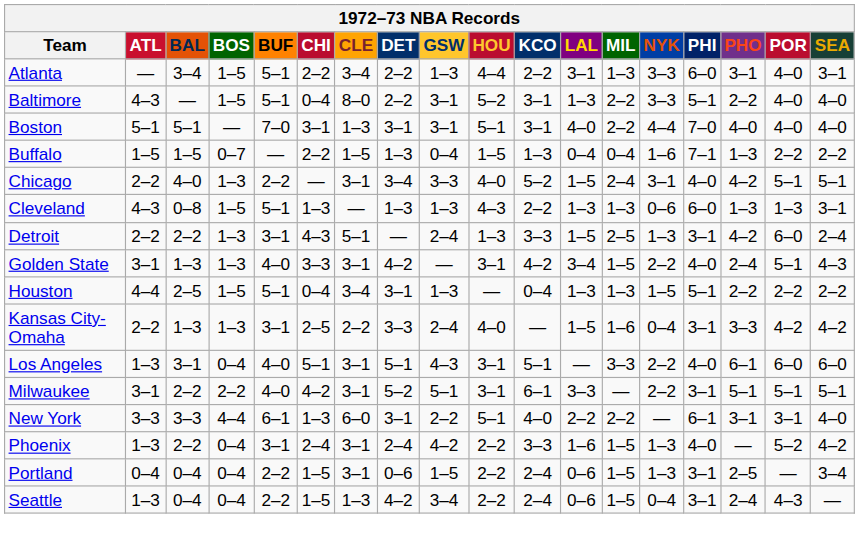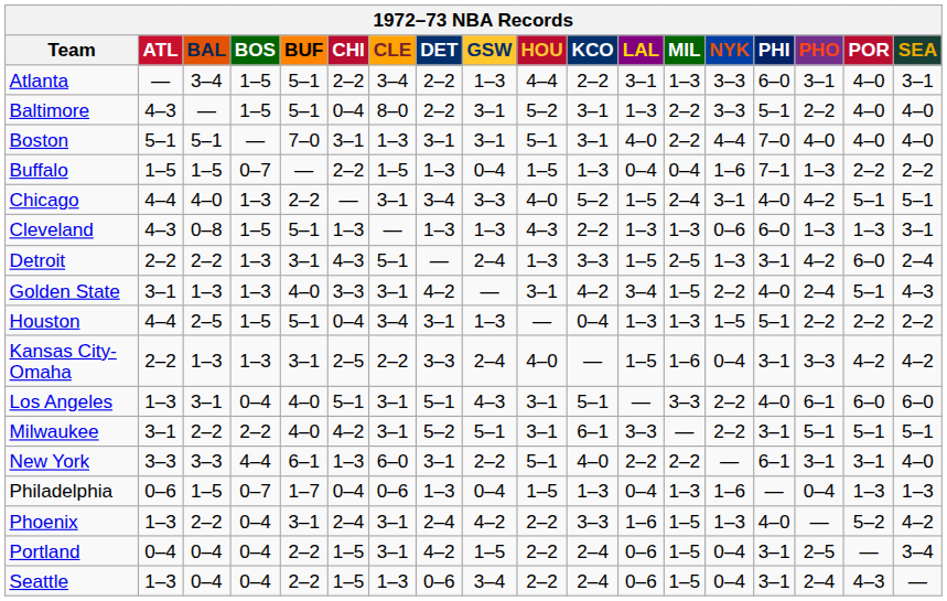Chicago | ATL: 2–2 -> 4–4
+ row: Philadelphia | 0–6 | 1–5 | 0–7 | 1–7 | 0–4 | 0–6 | 1–3 | 0–4 | 1–5 | 1–3 | 0–4 | 1–3 | 1–6 | — | 0–4 | 1–3 | 1–3
Portland | DET: 0–6 -> 4–2
Portland | NYK: 1–3 -> 0–4
Seattle | DET: 4–2 -> 0–6
